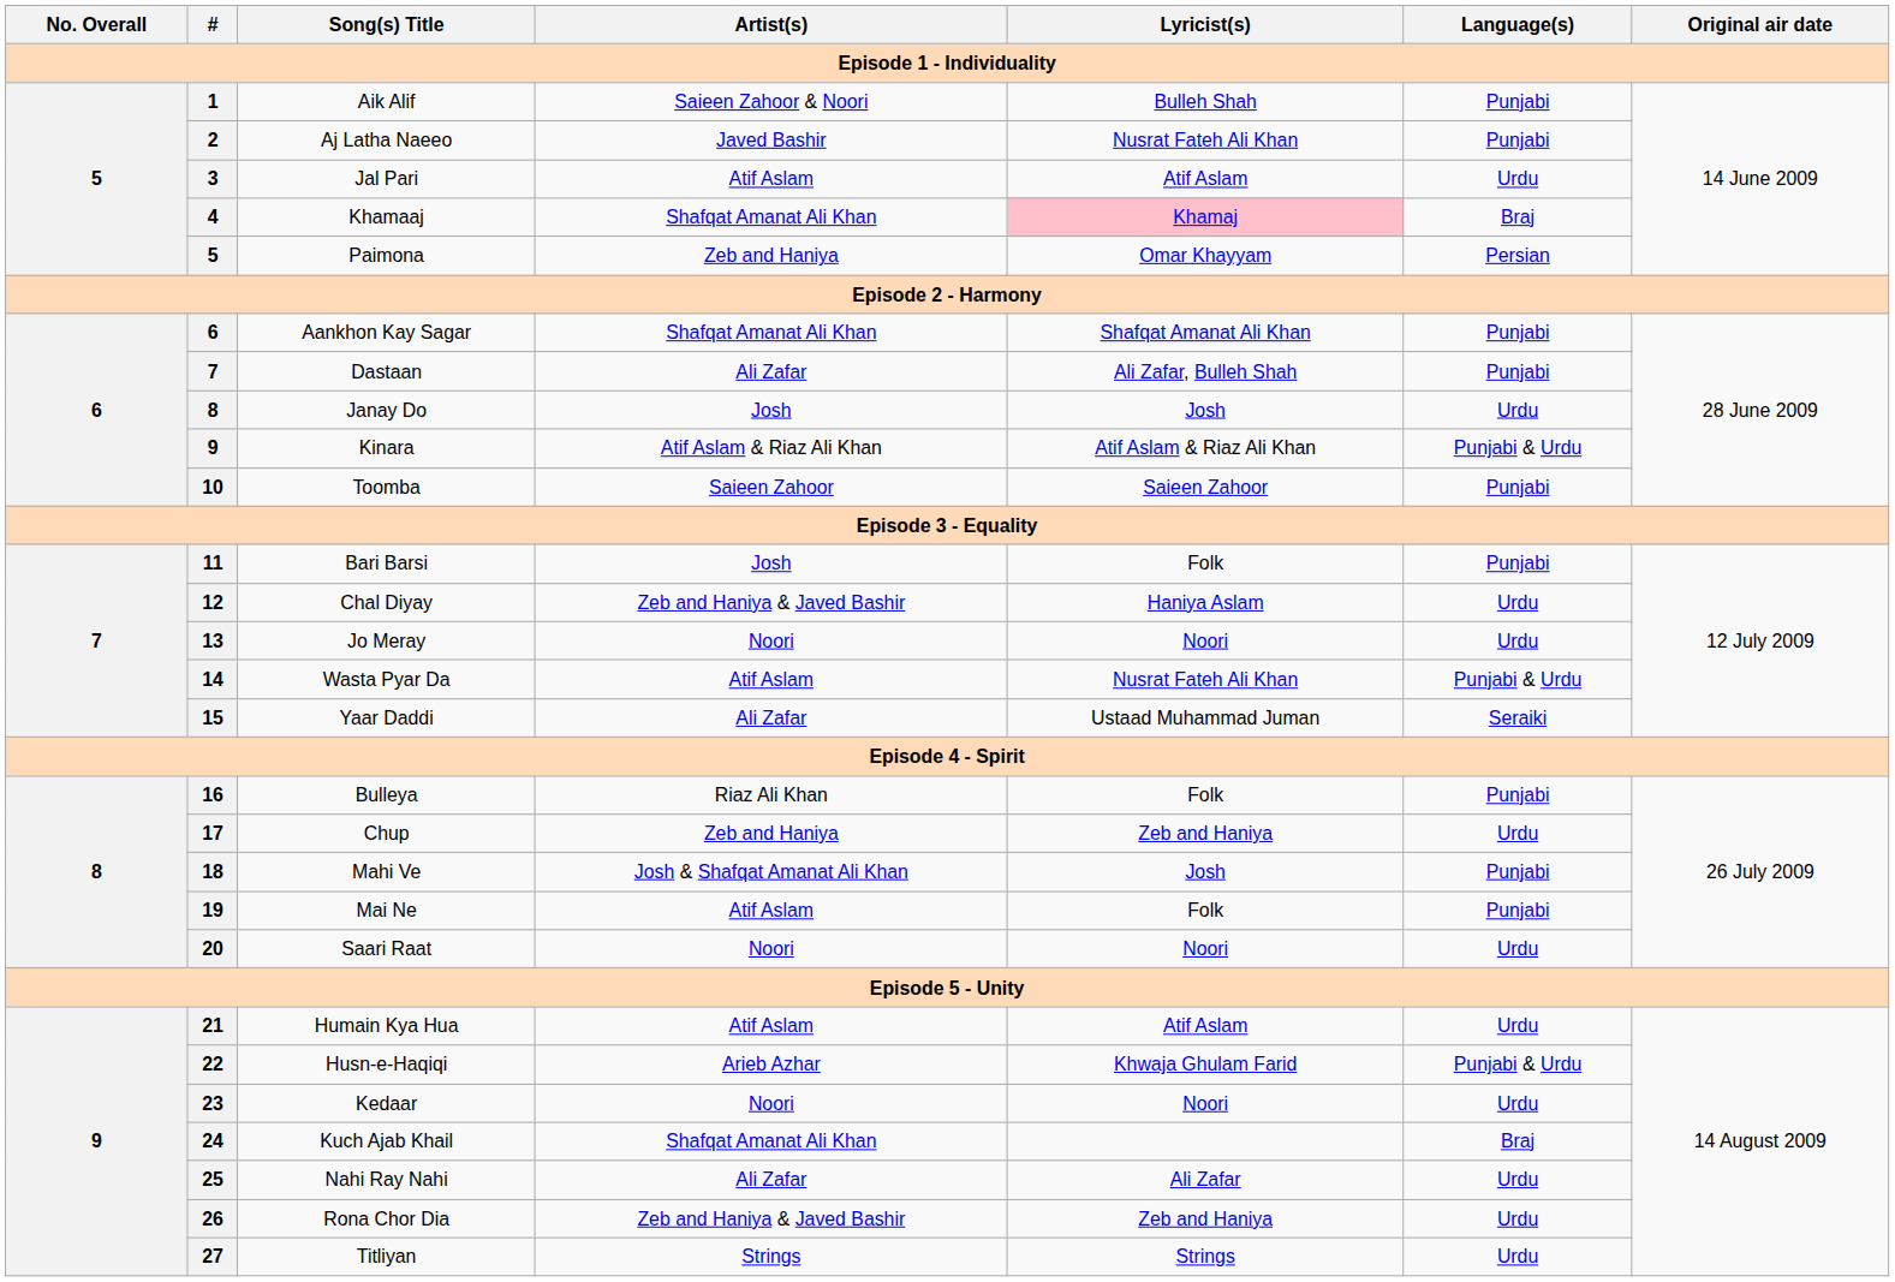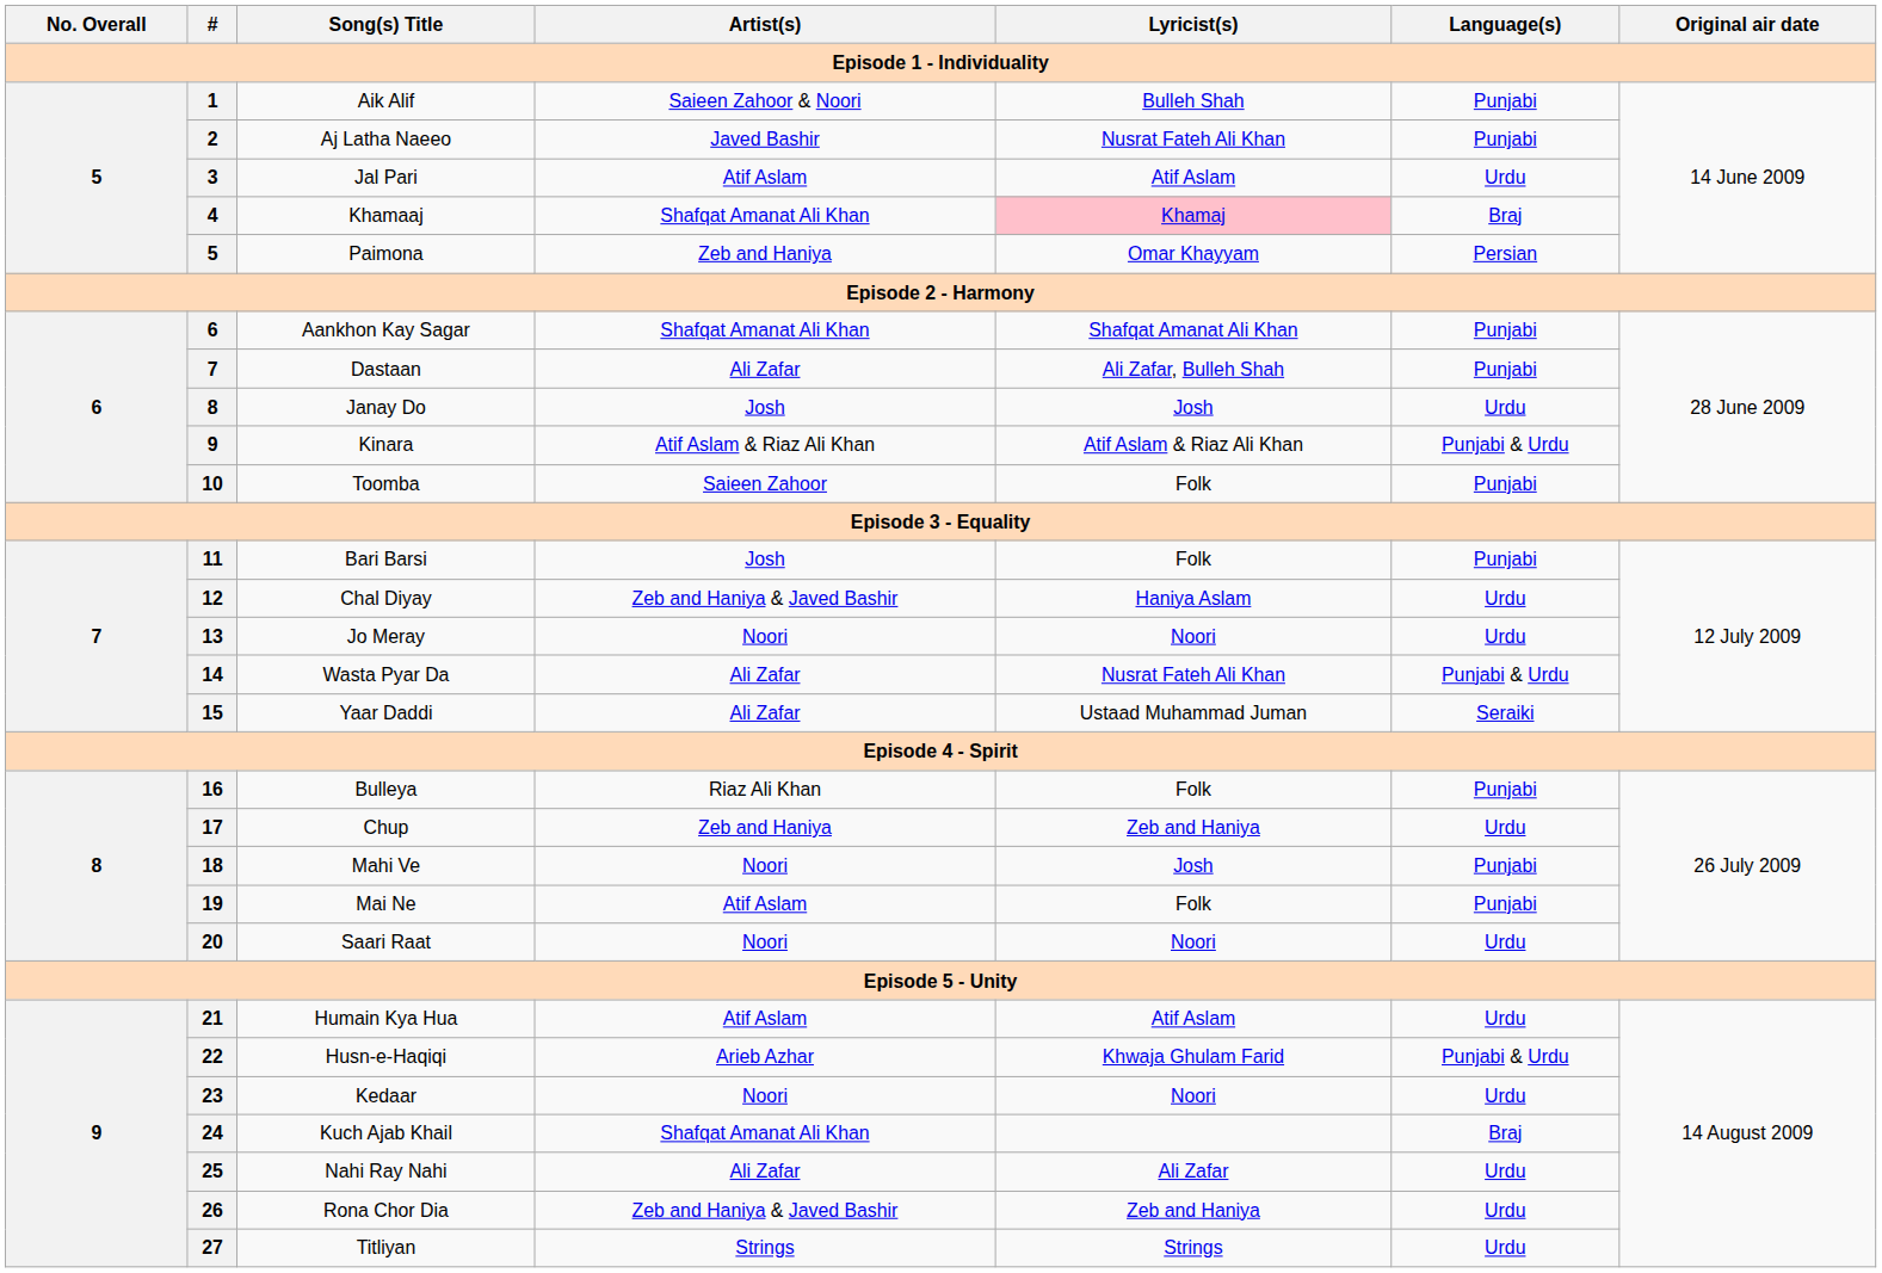Toomba | Lyricist(s): Saieen Zahoor -> Folk
Wasta Pyar Da | Artist(s): Atif Aslam -> Ali Zafar
Mahi Ve | Artist(s): Josh & Shafqat Amanat Ali Khan -> Noori
